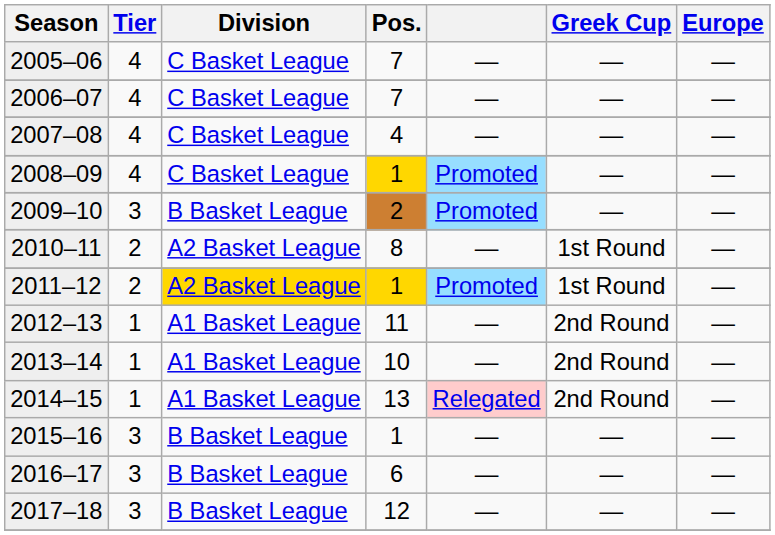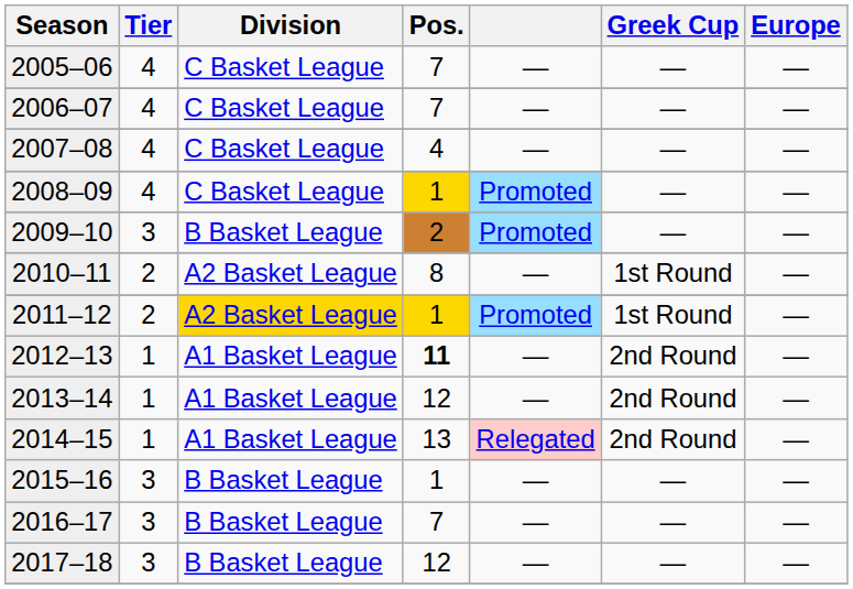2012–13 | Pos.: normal -> bold
2013–14 | Pos.: 10 -> 12
2016–17 | Pos.: 6 -> 7
